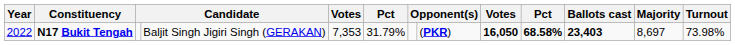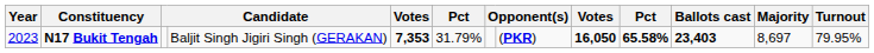N17 Bukit Tengah | Year: 2022 -> 2023
N17 Bukit Tengah | column 5: normal -> bold
N17 Bukit Tengah | column 10: 68.58% -> 65.58%
N17 Bukit Tengah | Turnout: 73.98% -> 79.95%
